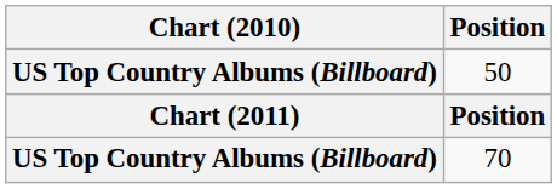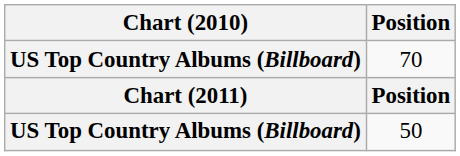rows swapped: 50 <-> 70
